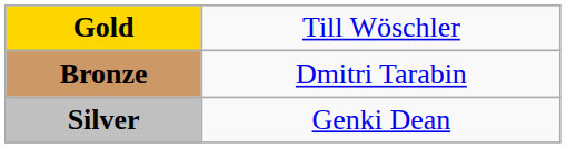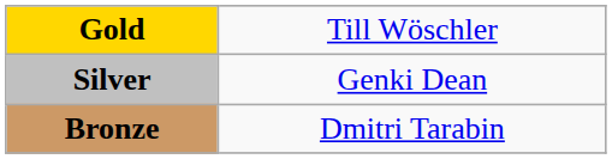rows swapped: Silver <-> Bronze
